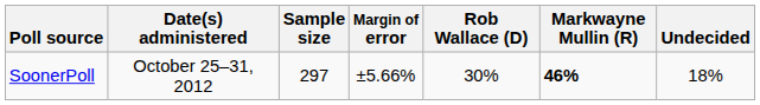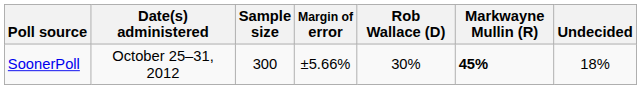SoonerPoll | Sample size: 297 -> 300
SoonerPoll | Markwayne Mullin (R): 46% -> 45%
